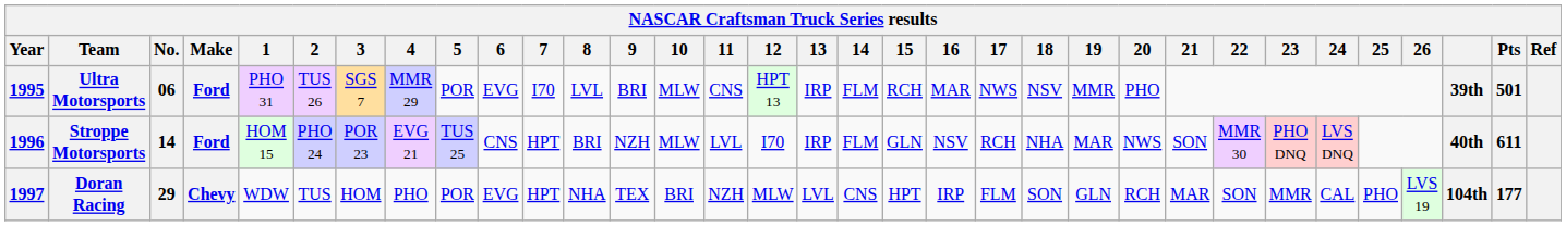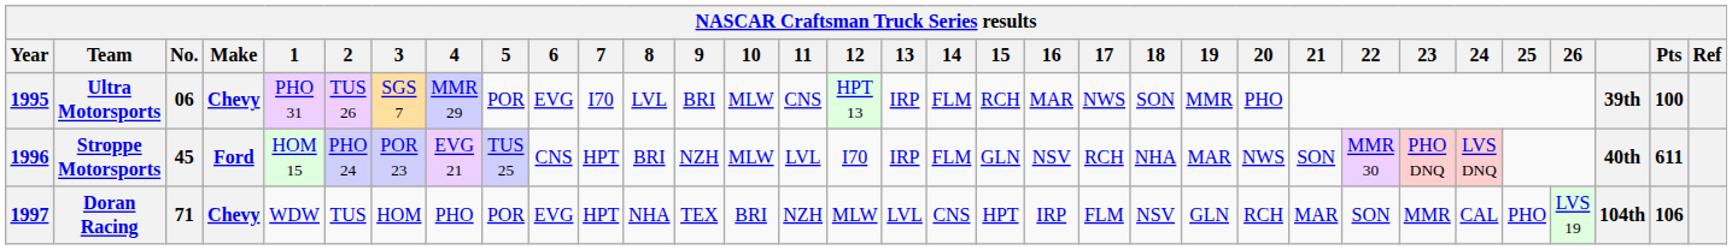Ultra Motorsports | Make: Ford -> Chevy
Ultra Motorsports | 18: NSV -> SON
Ultra Motorsports | Pts: 501 -> 100
Stroppe Motorsports | No.: 14 -> 45
Doran Racing | No.: 29 -> 71
Doran Racing | 18: SON -> NSV
Doran Racing | Pts: 177 -> 106
